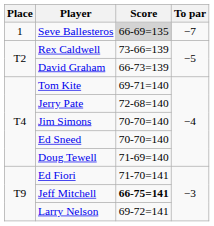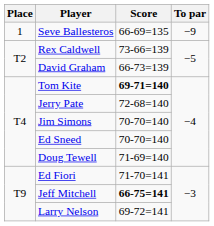Seve Ballesteros | Score: lightgrey background -> no background
Seve Ballesteros | To par: −7 -> −9
Tom Kite | Score: normal -> bold
